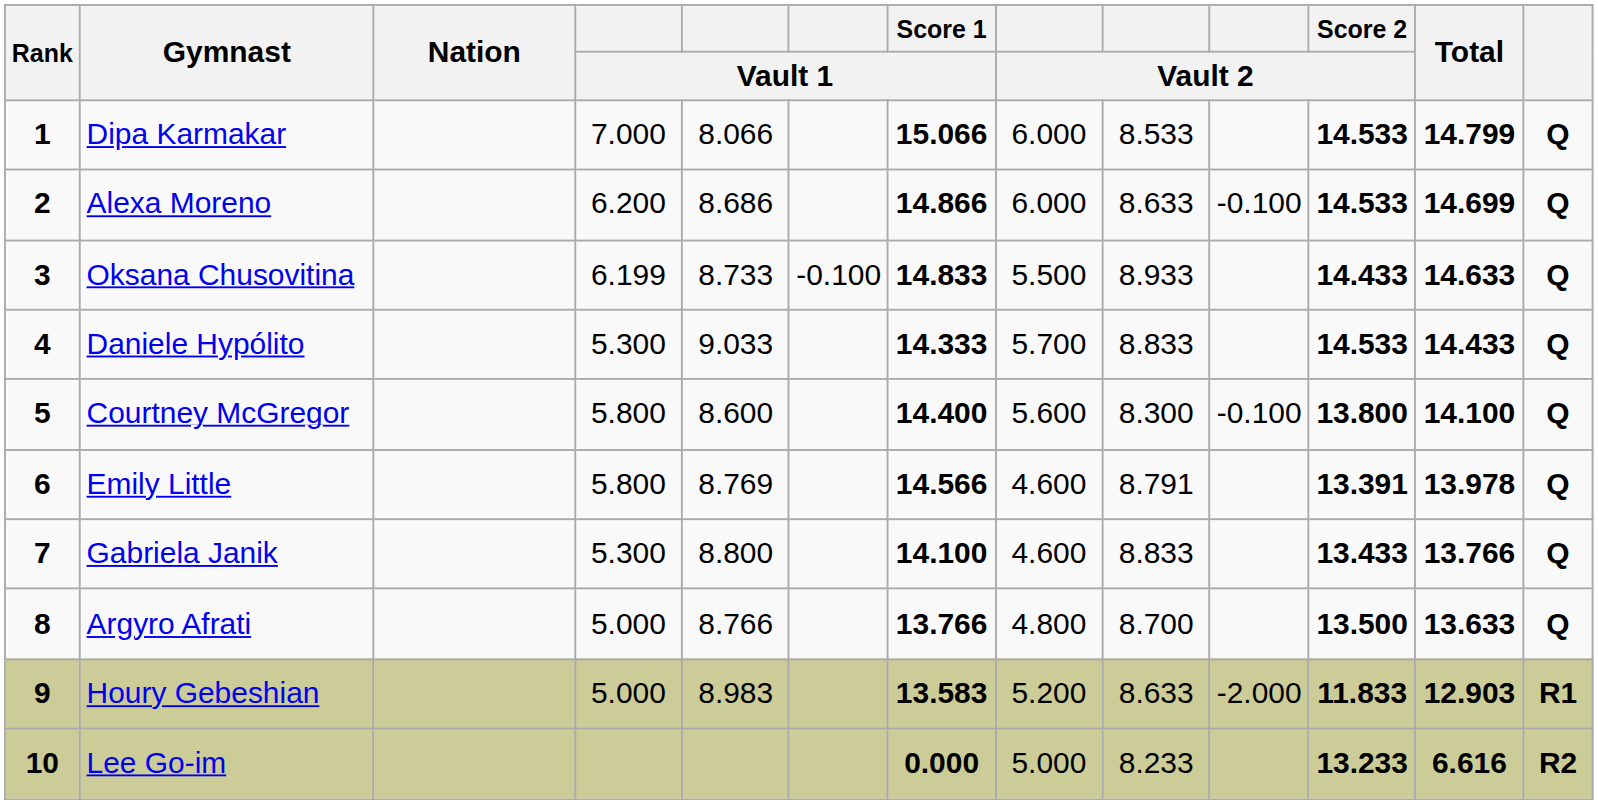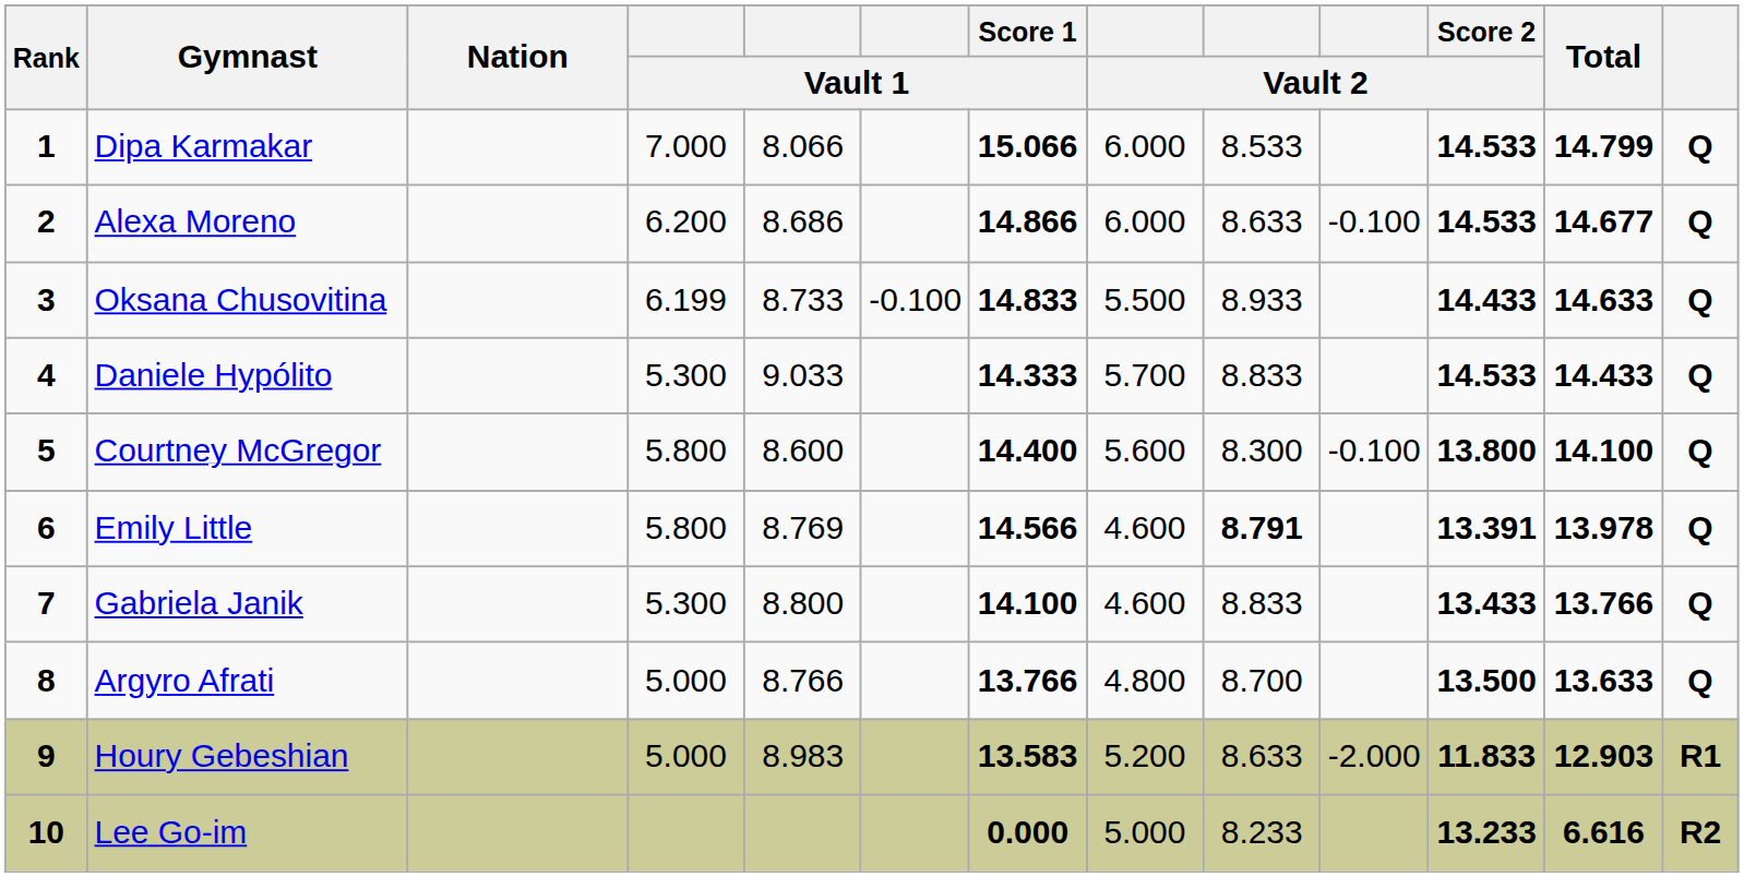Alexa Moreno | Total: 14.699 -> 14.677
Emily Little | column 9: normal -> bold
